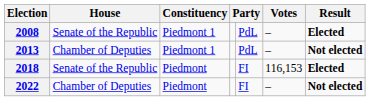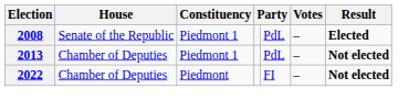- row: 2018 | Senate of the Republic | Piedmont | FI | 116,153 | Elected
